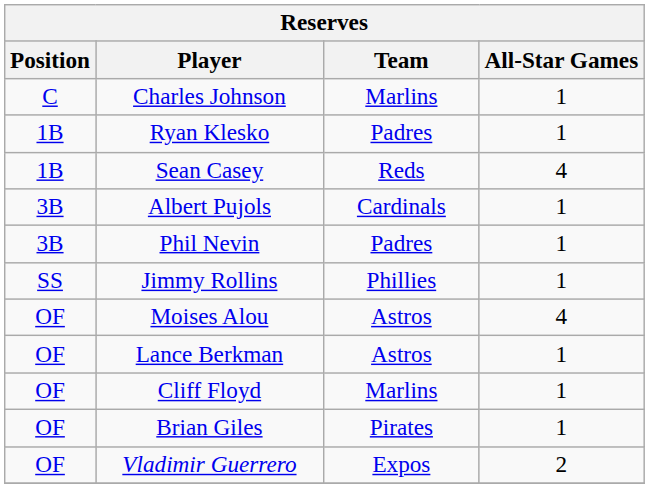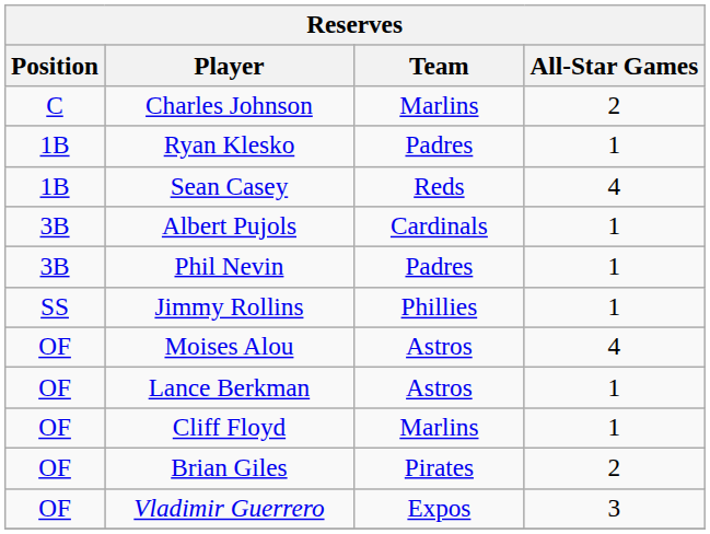Charles Johnson | All-Star Games: 1 -> 2
Brian Giles | All-Star Games: 1 -> 2
Vladimir Guerrero | All-Star Games: 2 -> 3
